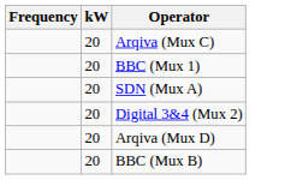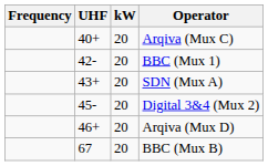+ column: UHF | 40+ | 42- | 43+ | 45- | 46+ | 67
